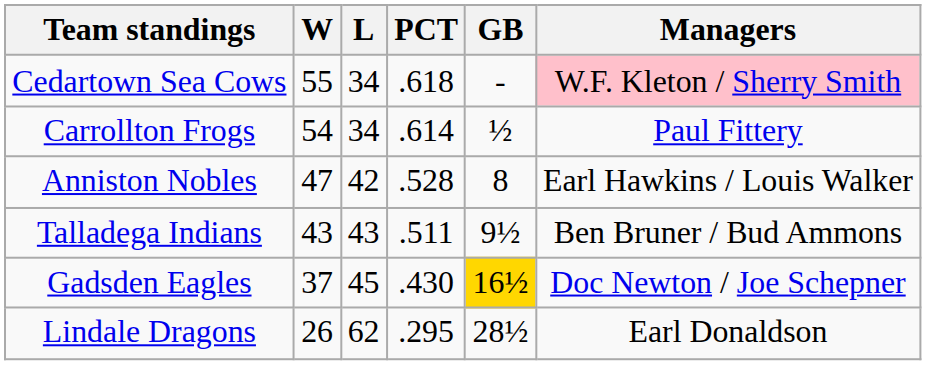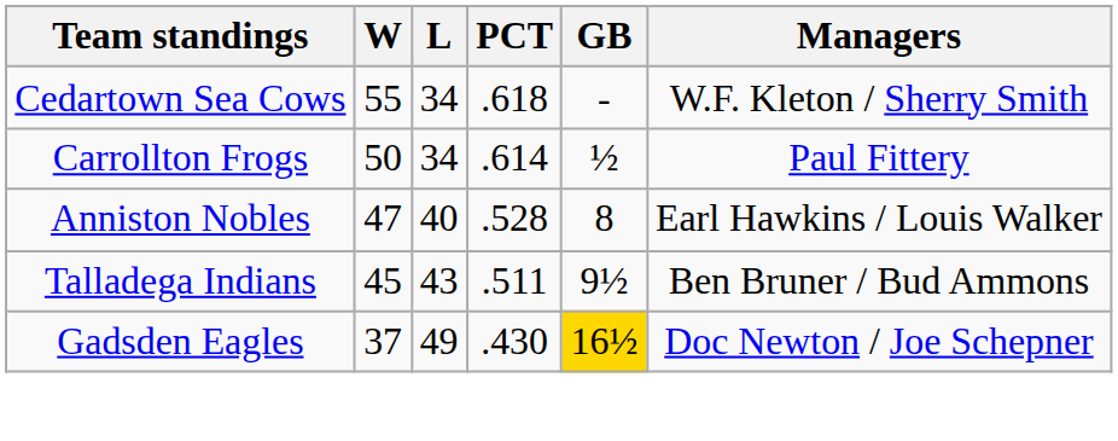Cedartown Sea Cows | Managers: pink background -> no background
Carrollton Frogs | W: 54 -> 50
Anniston Nobles | L: 42 -> 40
Talladega Indians | W: 43 -> 45
Gadsden Eagles | L: 45 -> 49
- row: Lindale Dragons | 26 | 62 | .295 | 28½ | Earl Donaldson
